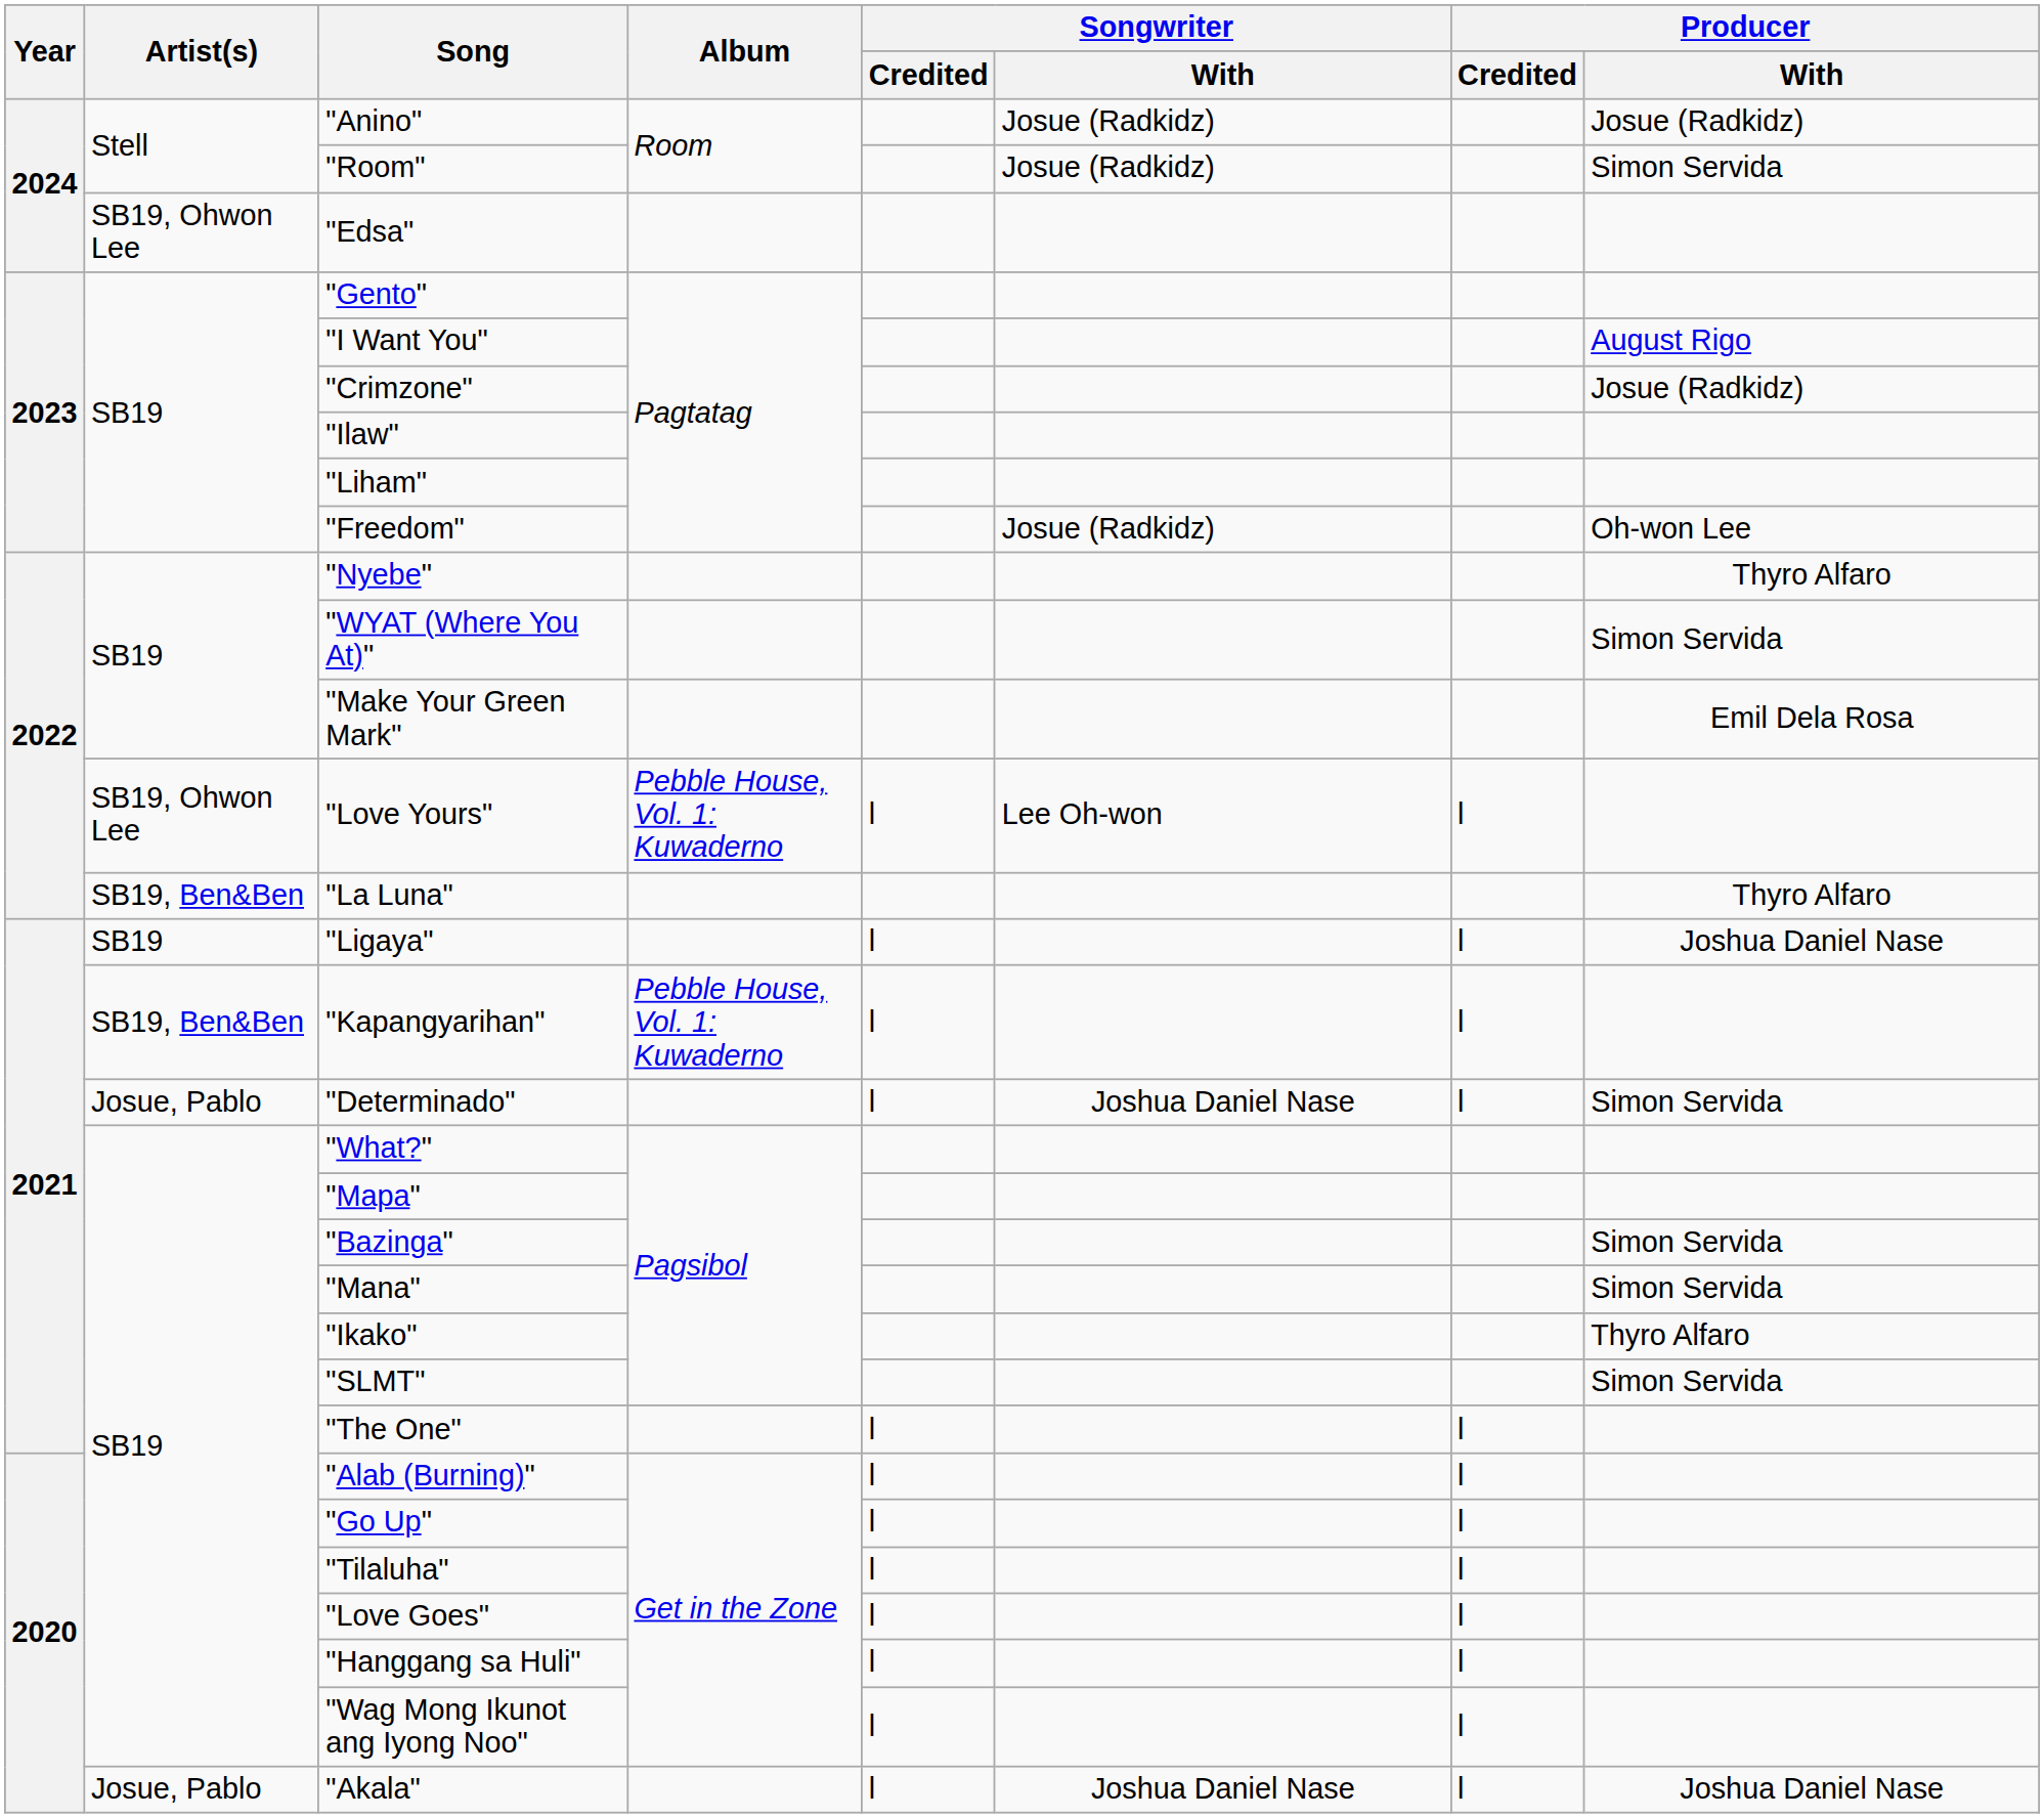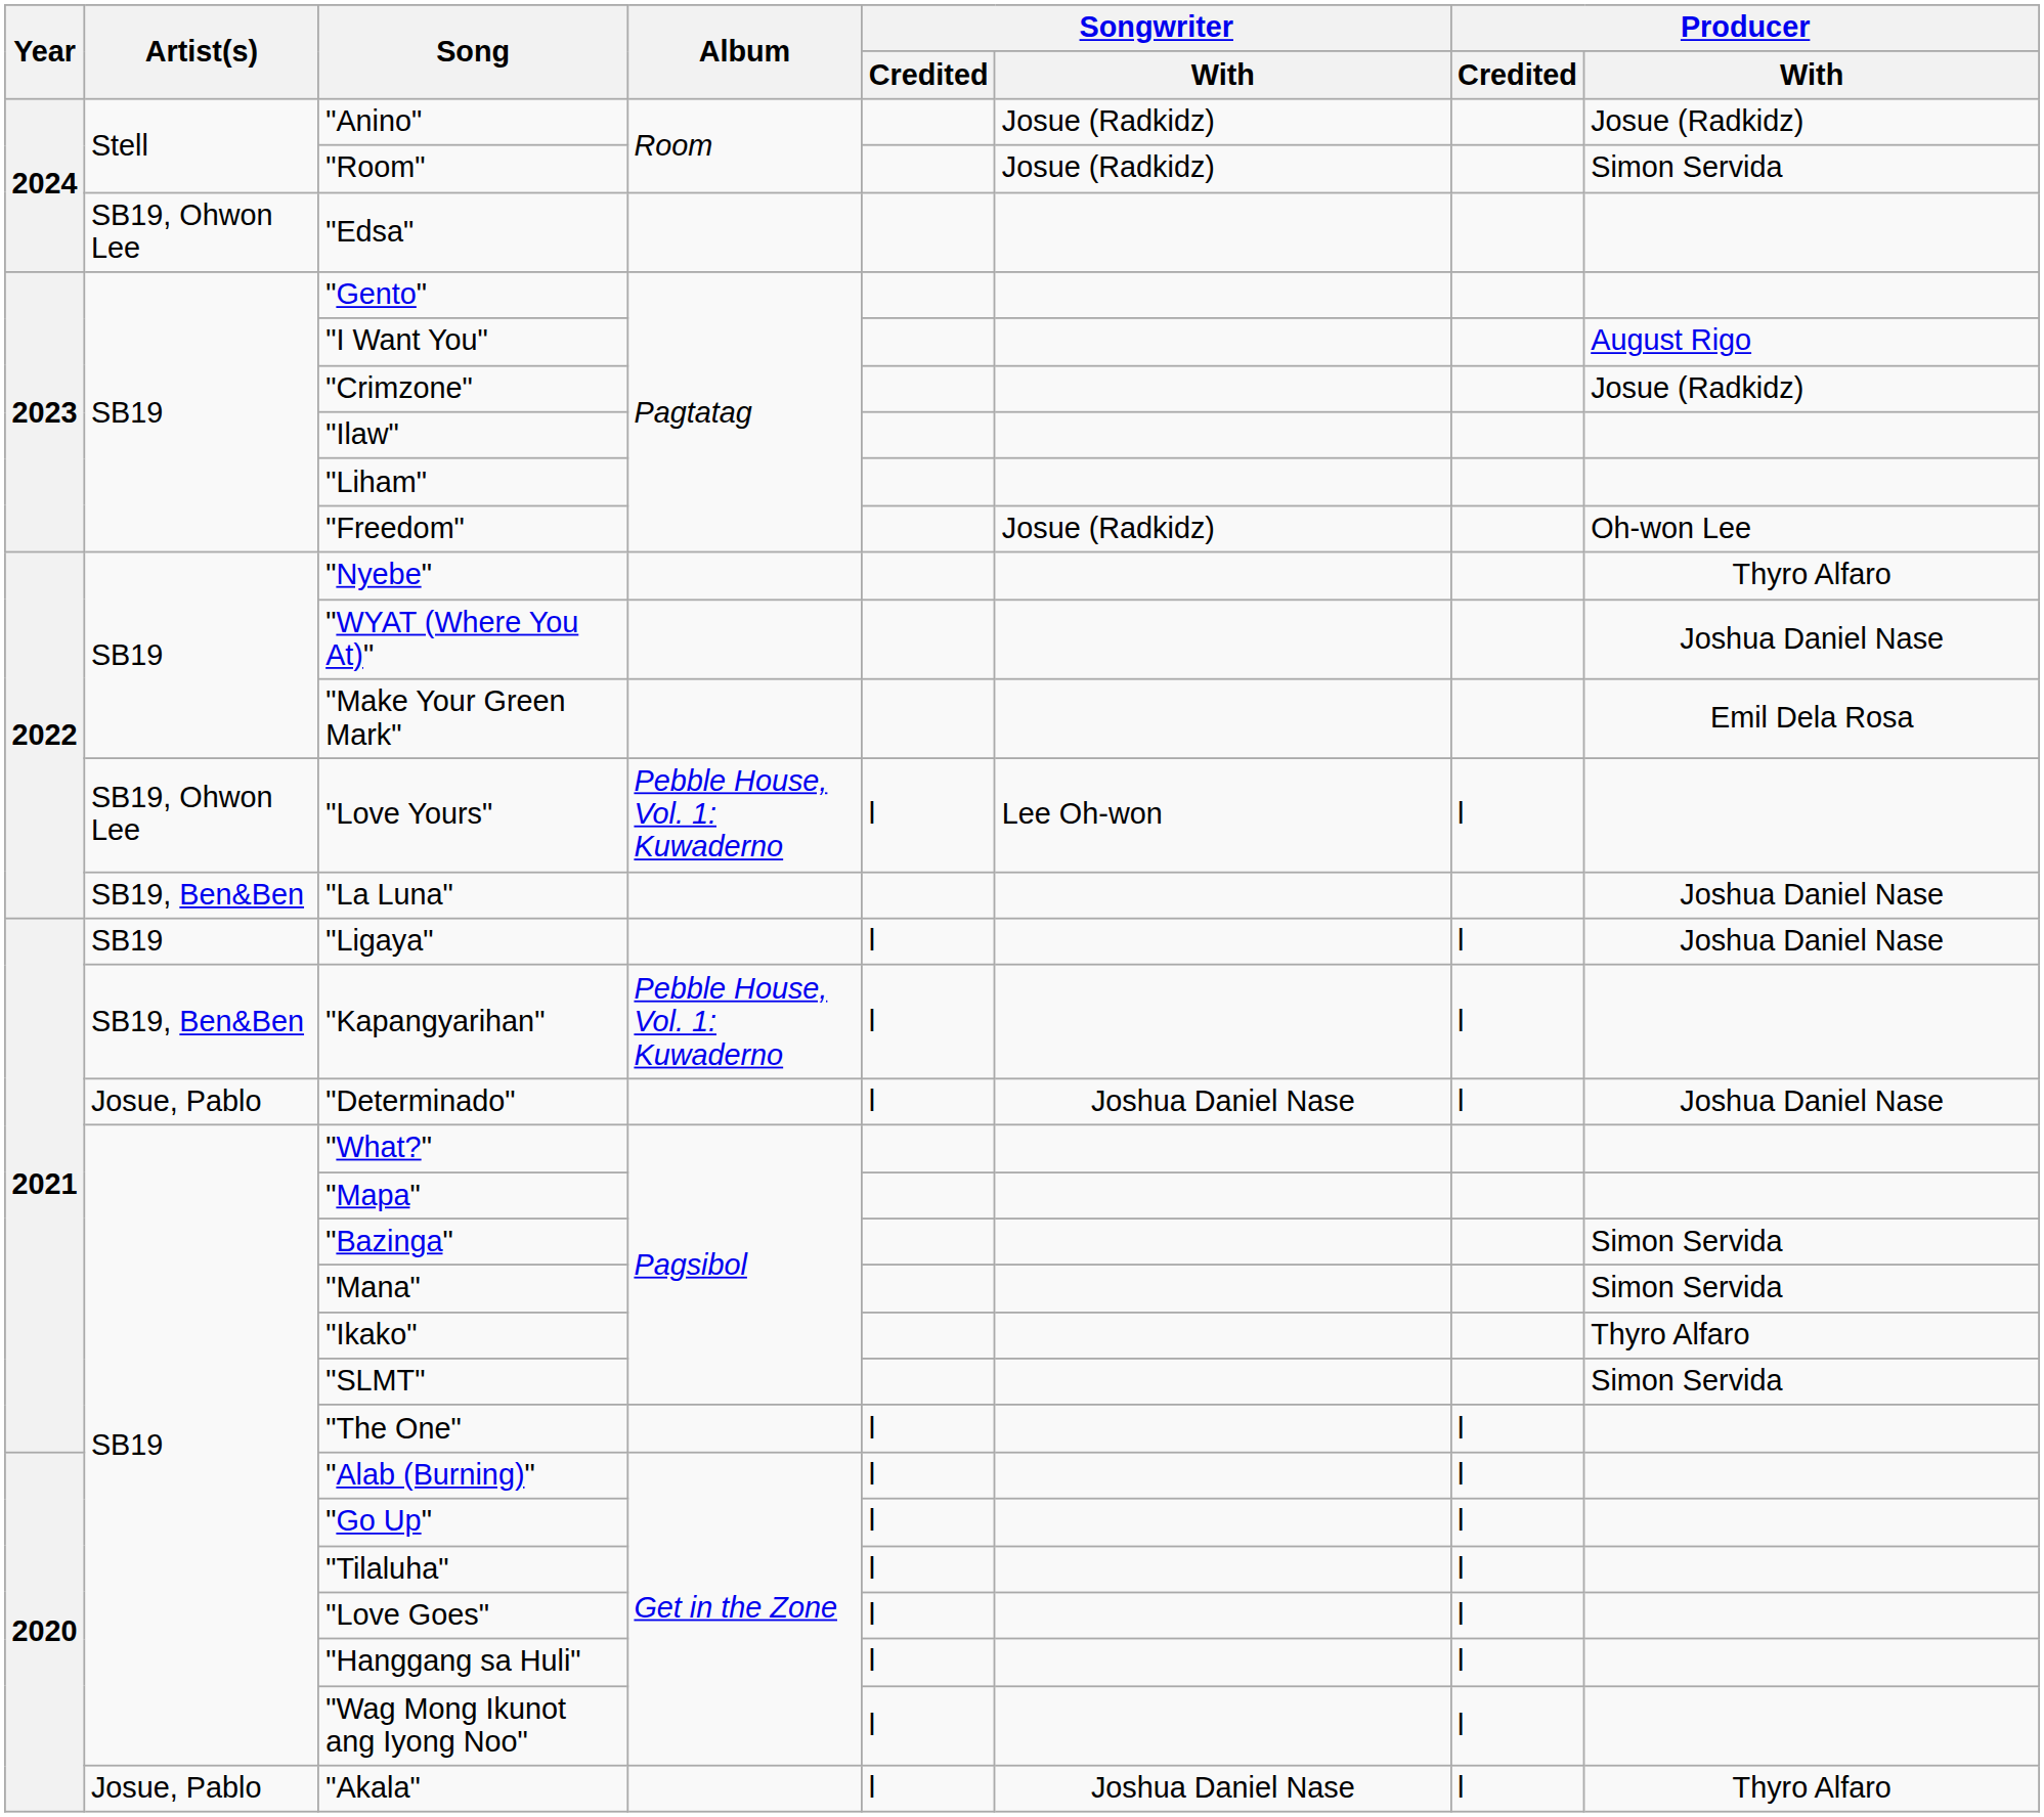"WYAT (Where You At)" | Producer / With: Simon Servida -> Joshua Daniel Nase
"La Luna" | Producer / With: Thyro Alfaro -> Joshua Daniel Nase
"Determinado" | Producer / With: Simon Servida -> Joshua Daniel Nase
"Akala" | Producer / With: Joshua Daniel Nase -> Thyro Alfaro
